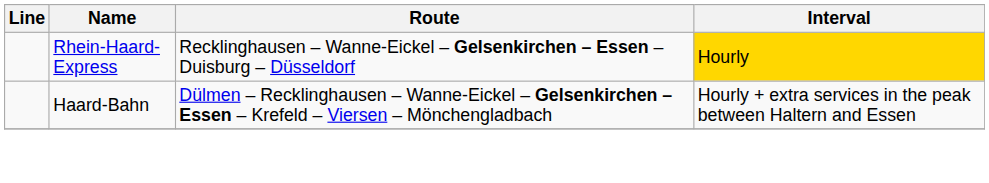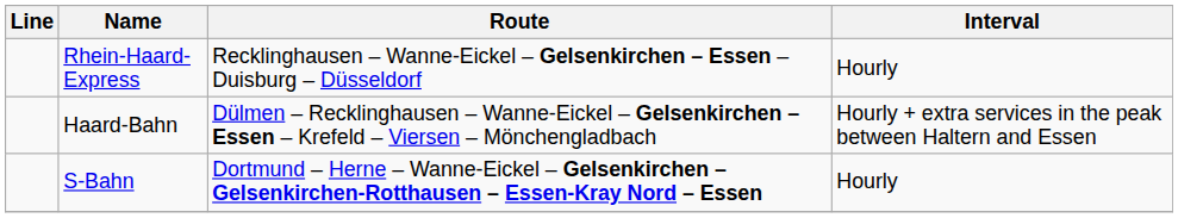Rhein-Haard-Express | Interval: gold background -> no background
+ row: S-Bahn | Dortmund – Herne – Wanne-Eickel – Gelsenkirchen – Gelsenkirchen-Rotthausen – Essen-Kray Nord – Essen | Hourly
